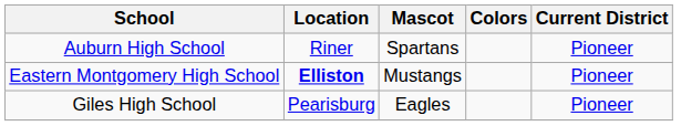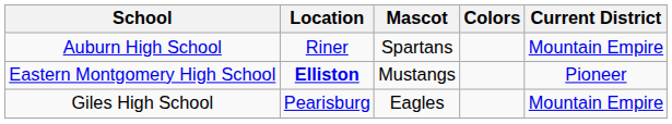Auburn High School | Current District: Pioneer -> Mountain Empire
Giles High School | Current District: Pioneer -> Mountain Empire
